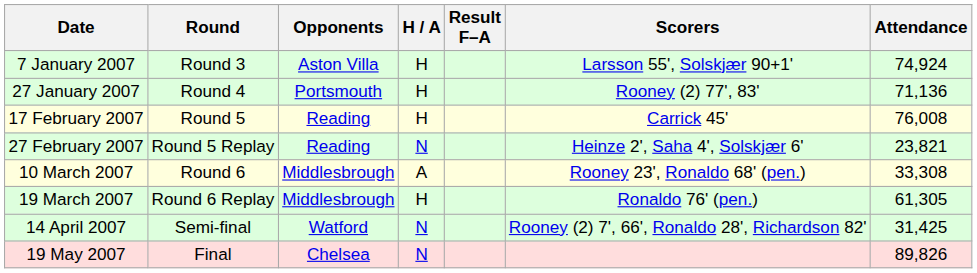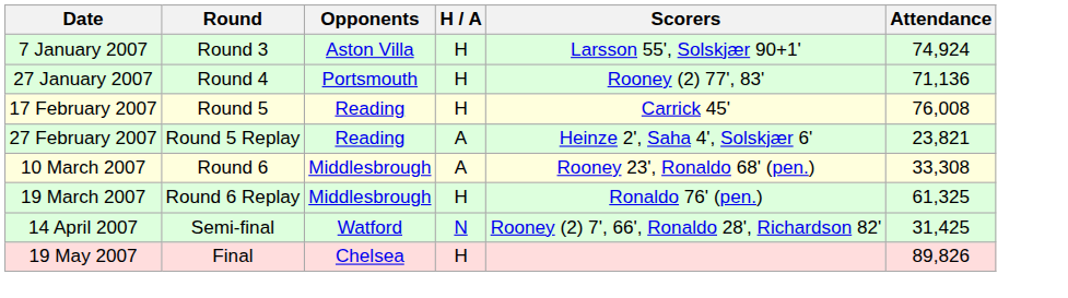- column: Result F–A
27 February 2007 | H / A: N -> A
19 March 2007 | Attendance: 61,305 -> 61,325
19 May 2007 | H / A: N -> H
